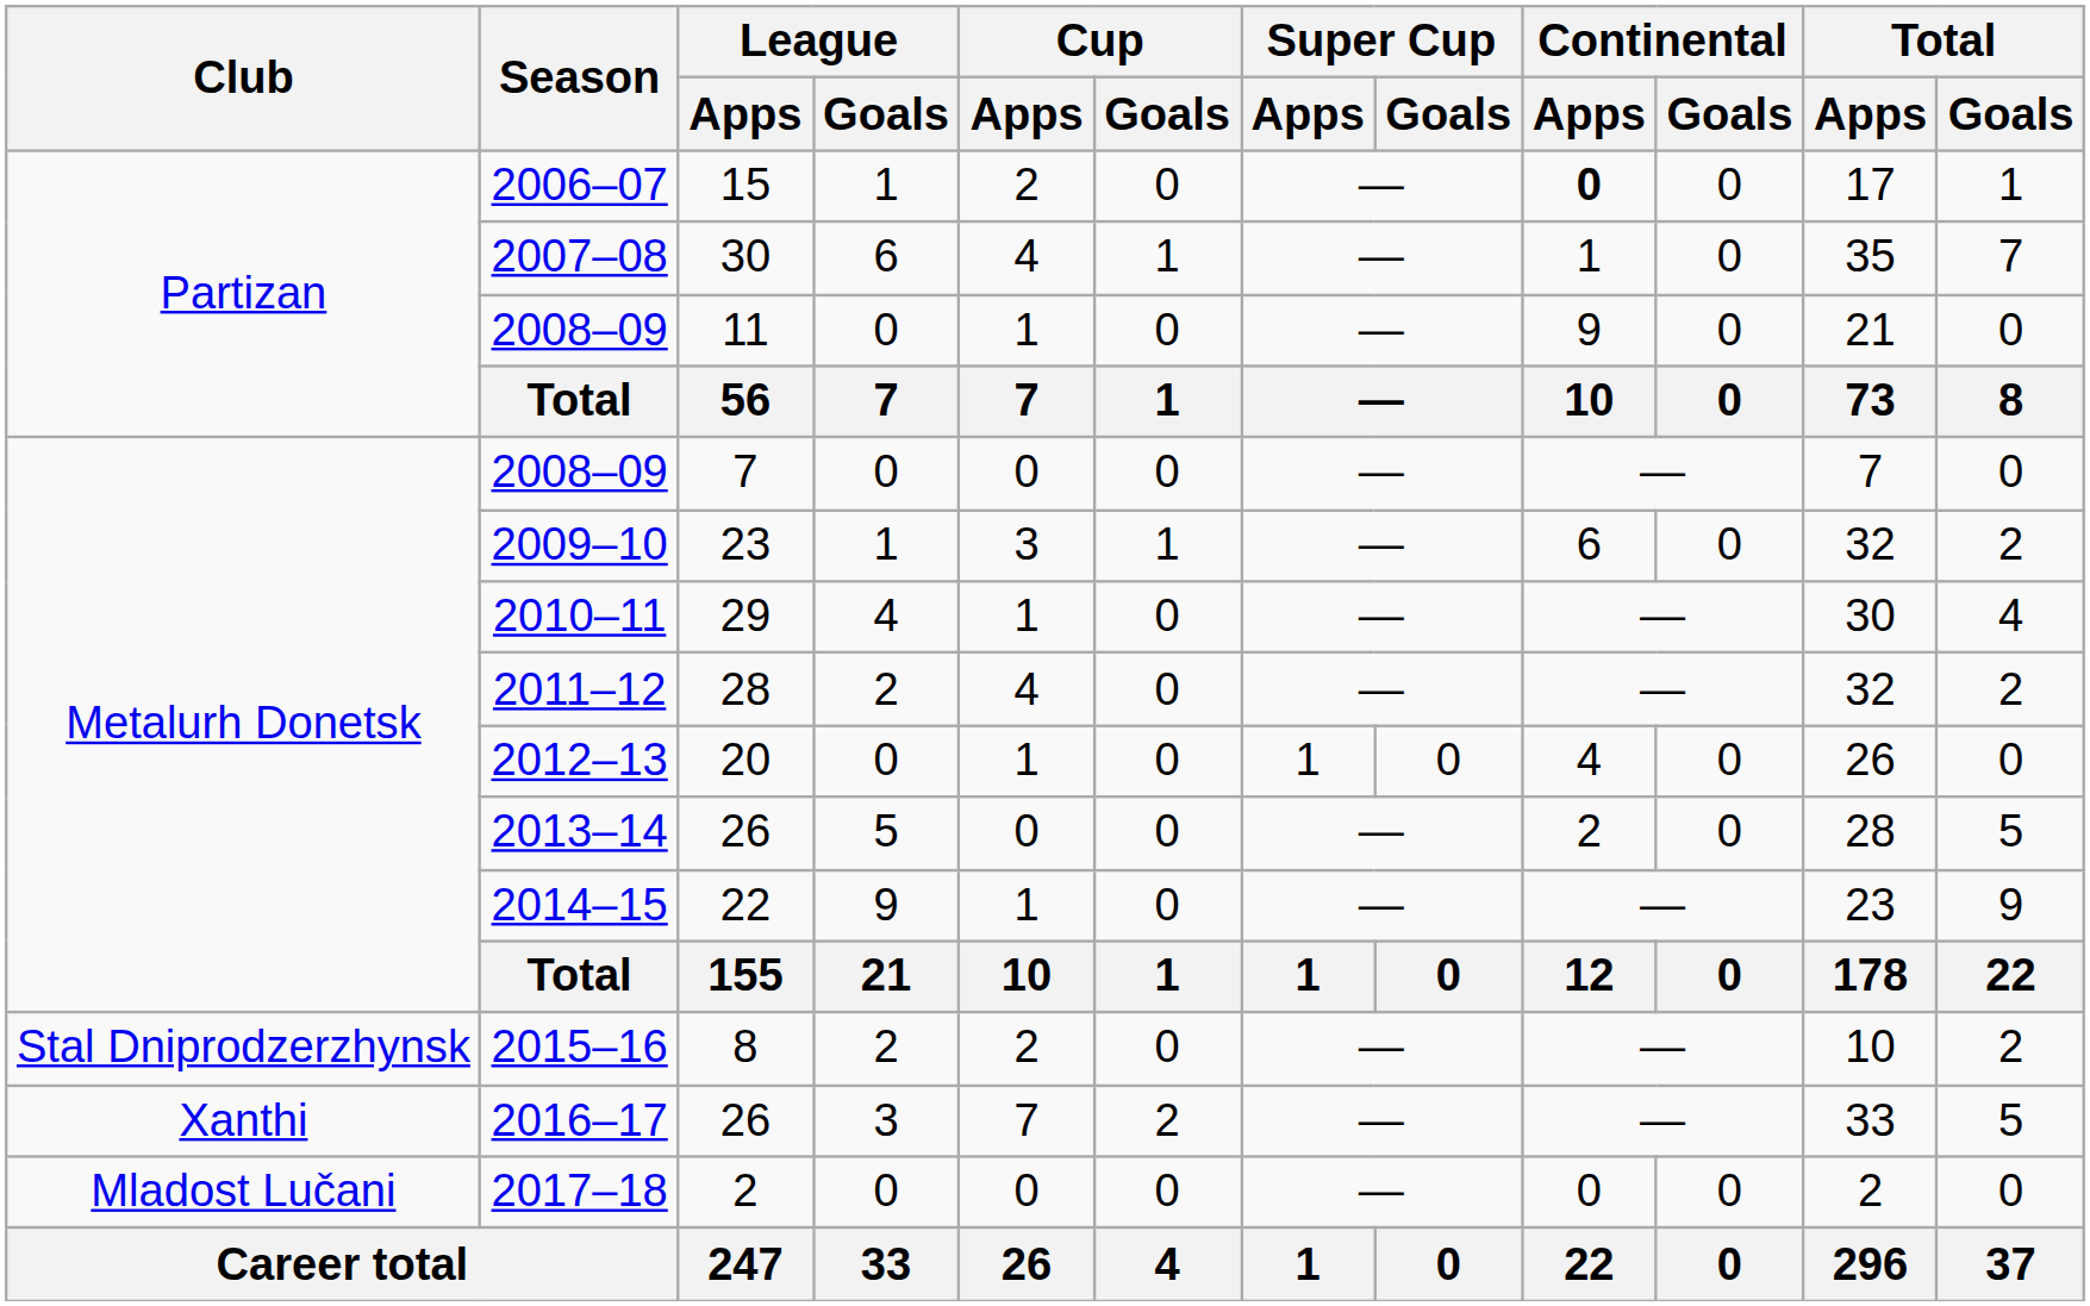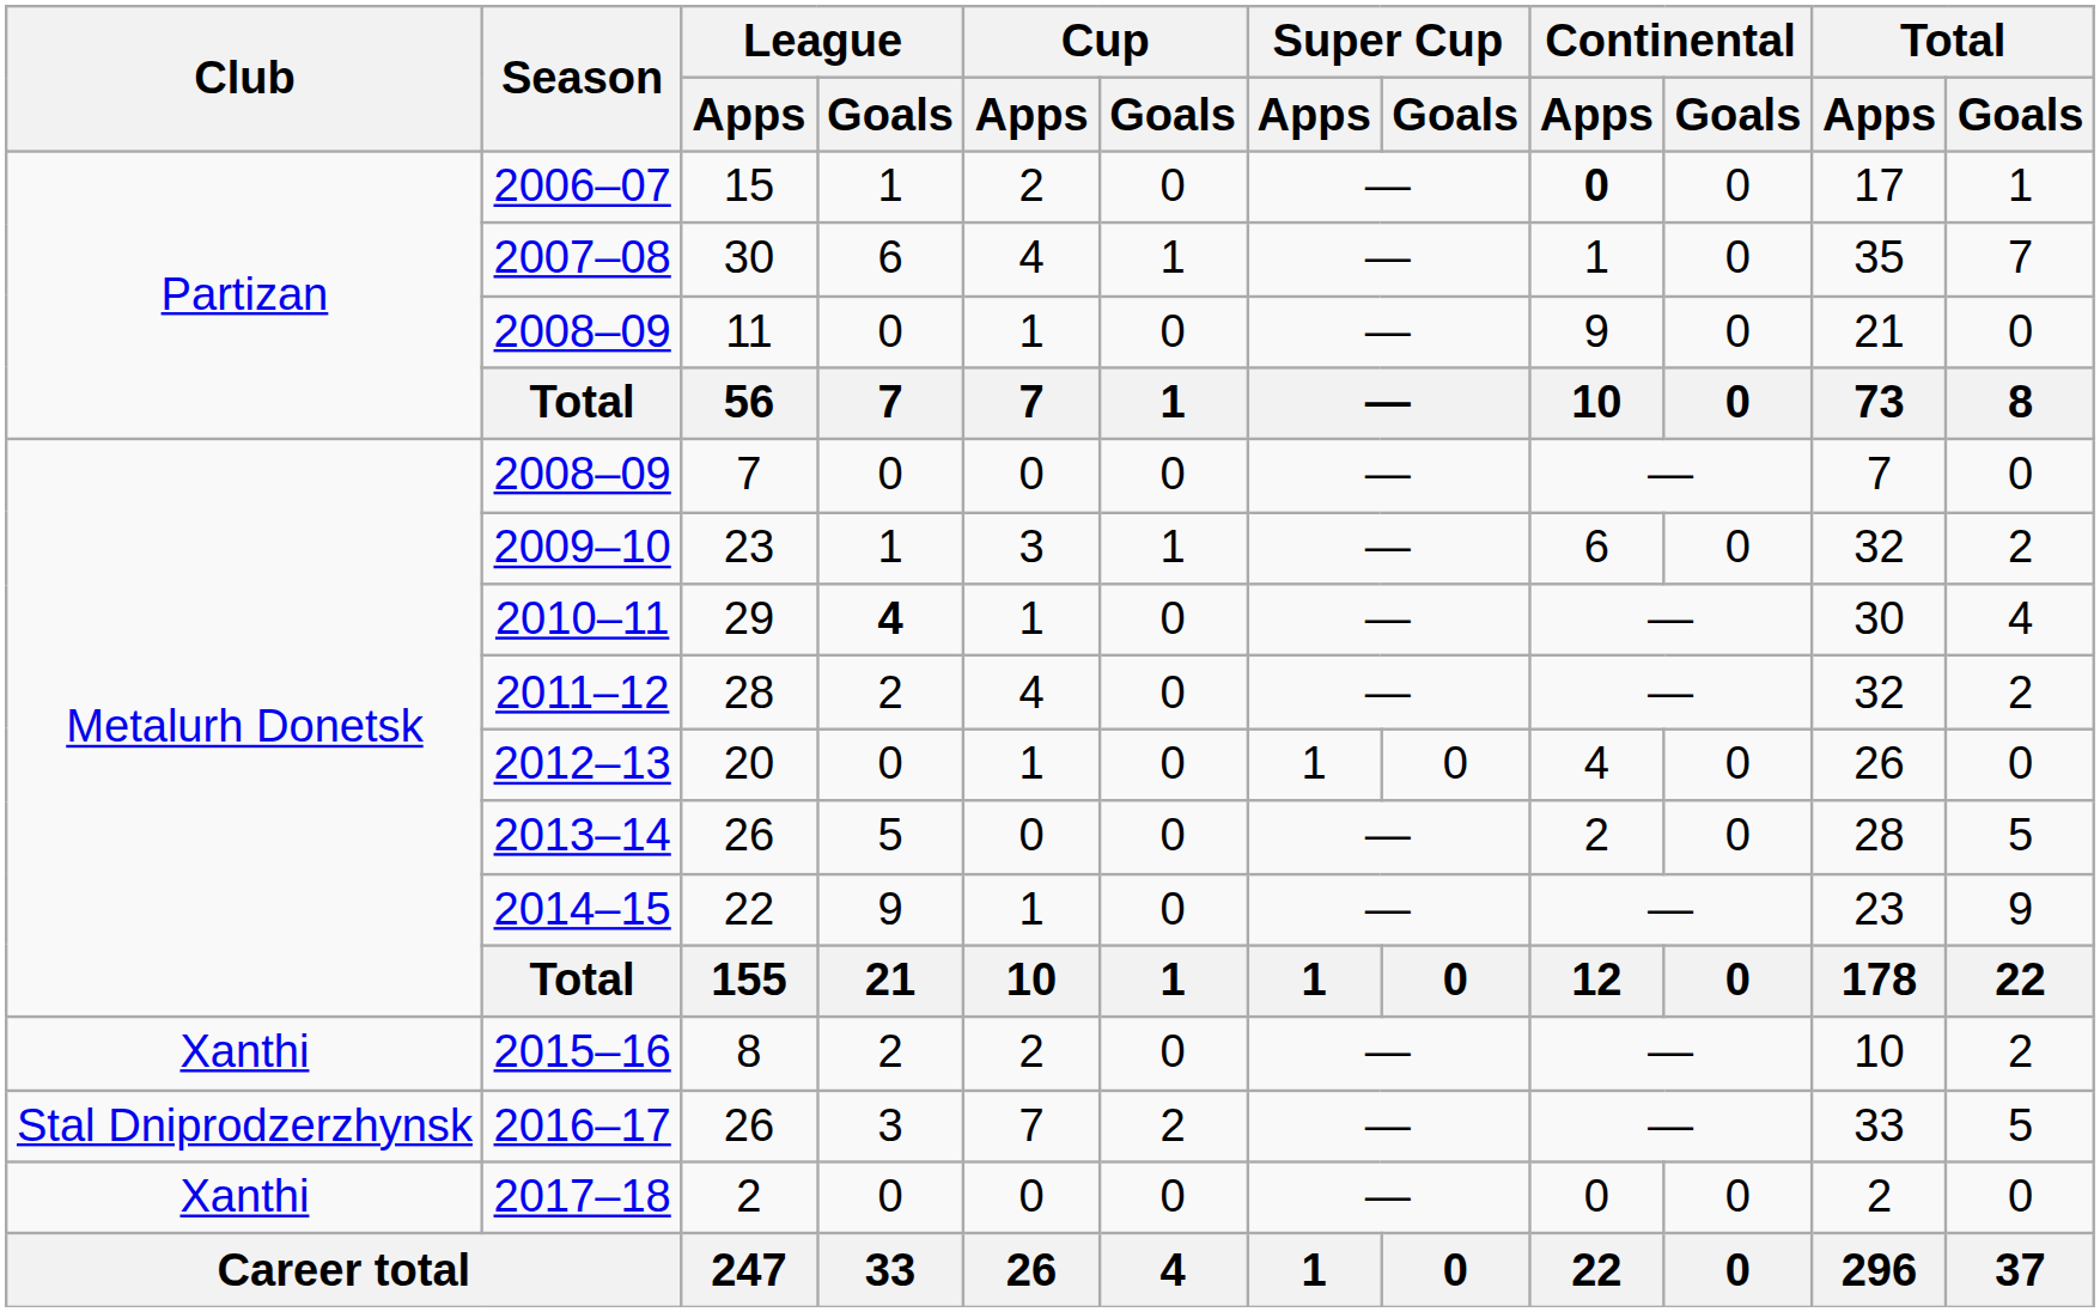2010–11 | League / Goals: normal -> bold
2015–16 | Club: Stal Dniprodzerzhynsk -> Xanthi
2016–17 | Club: Xanthi -> Stal Dniprodzerzhynsk
2017–18 | Club: Mladost Lučani -> Xanthi
